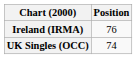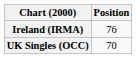UK Singles (OCC) | Position: 74 -> 70
